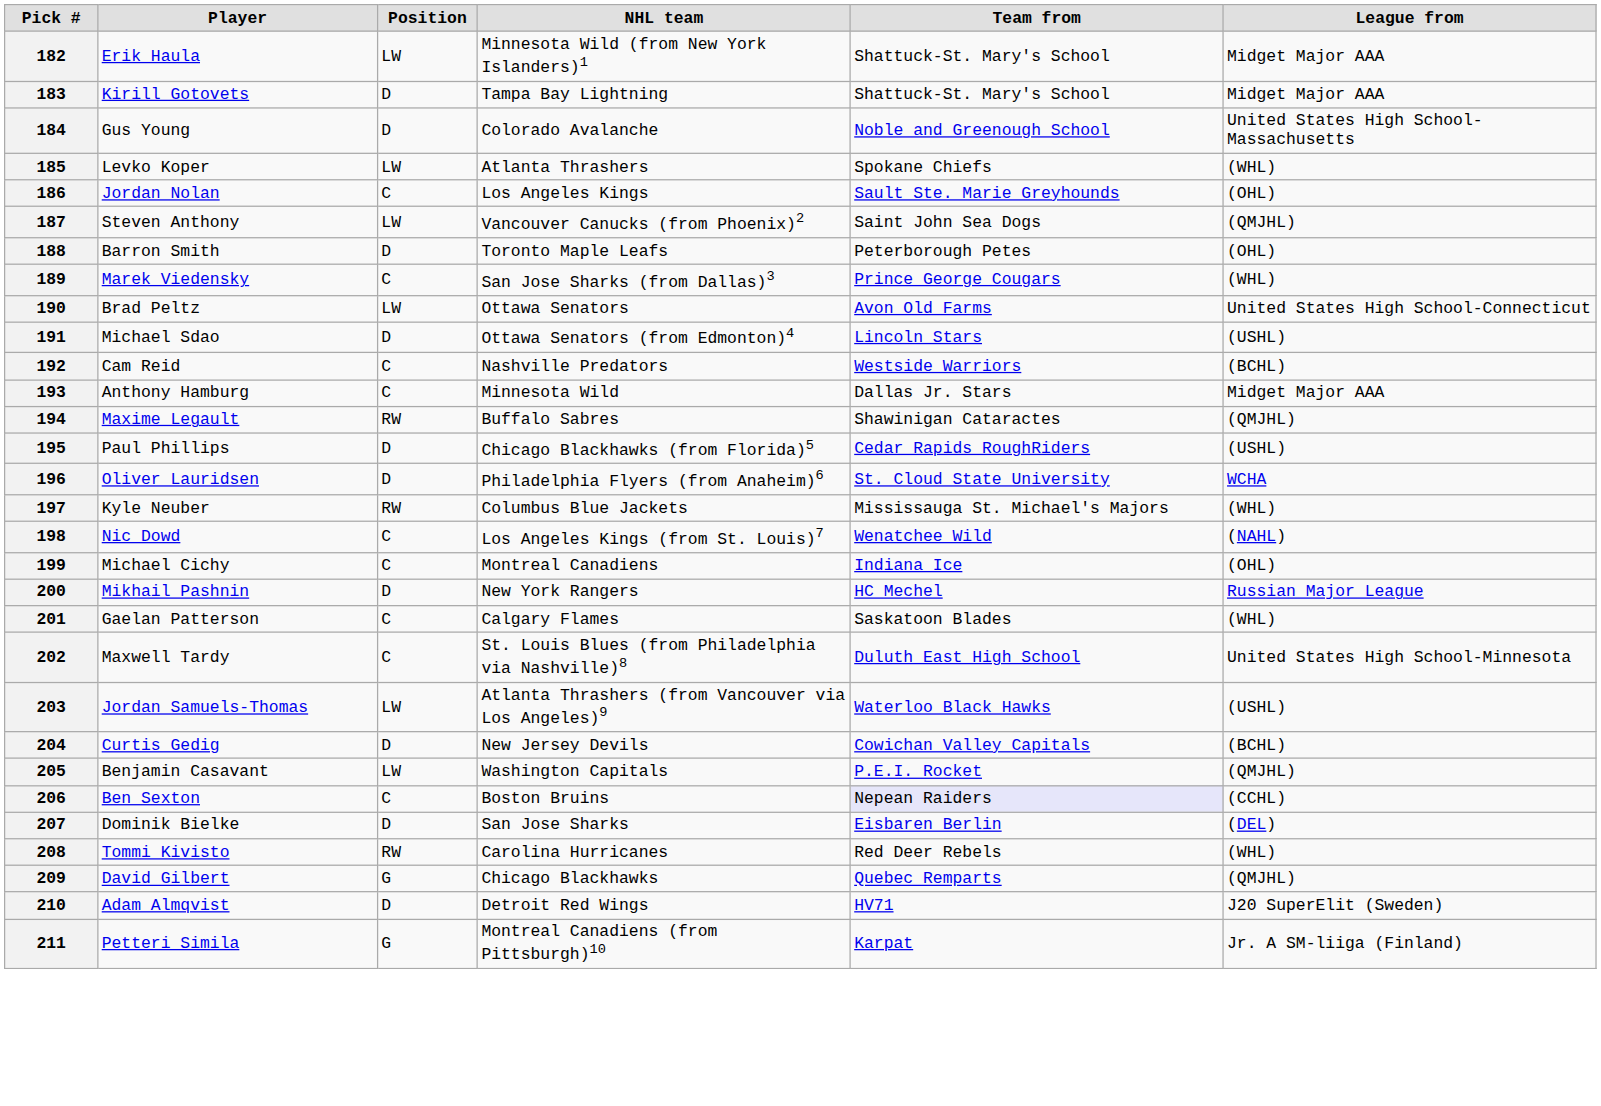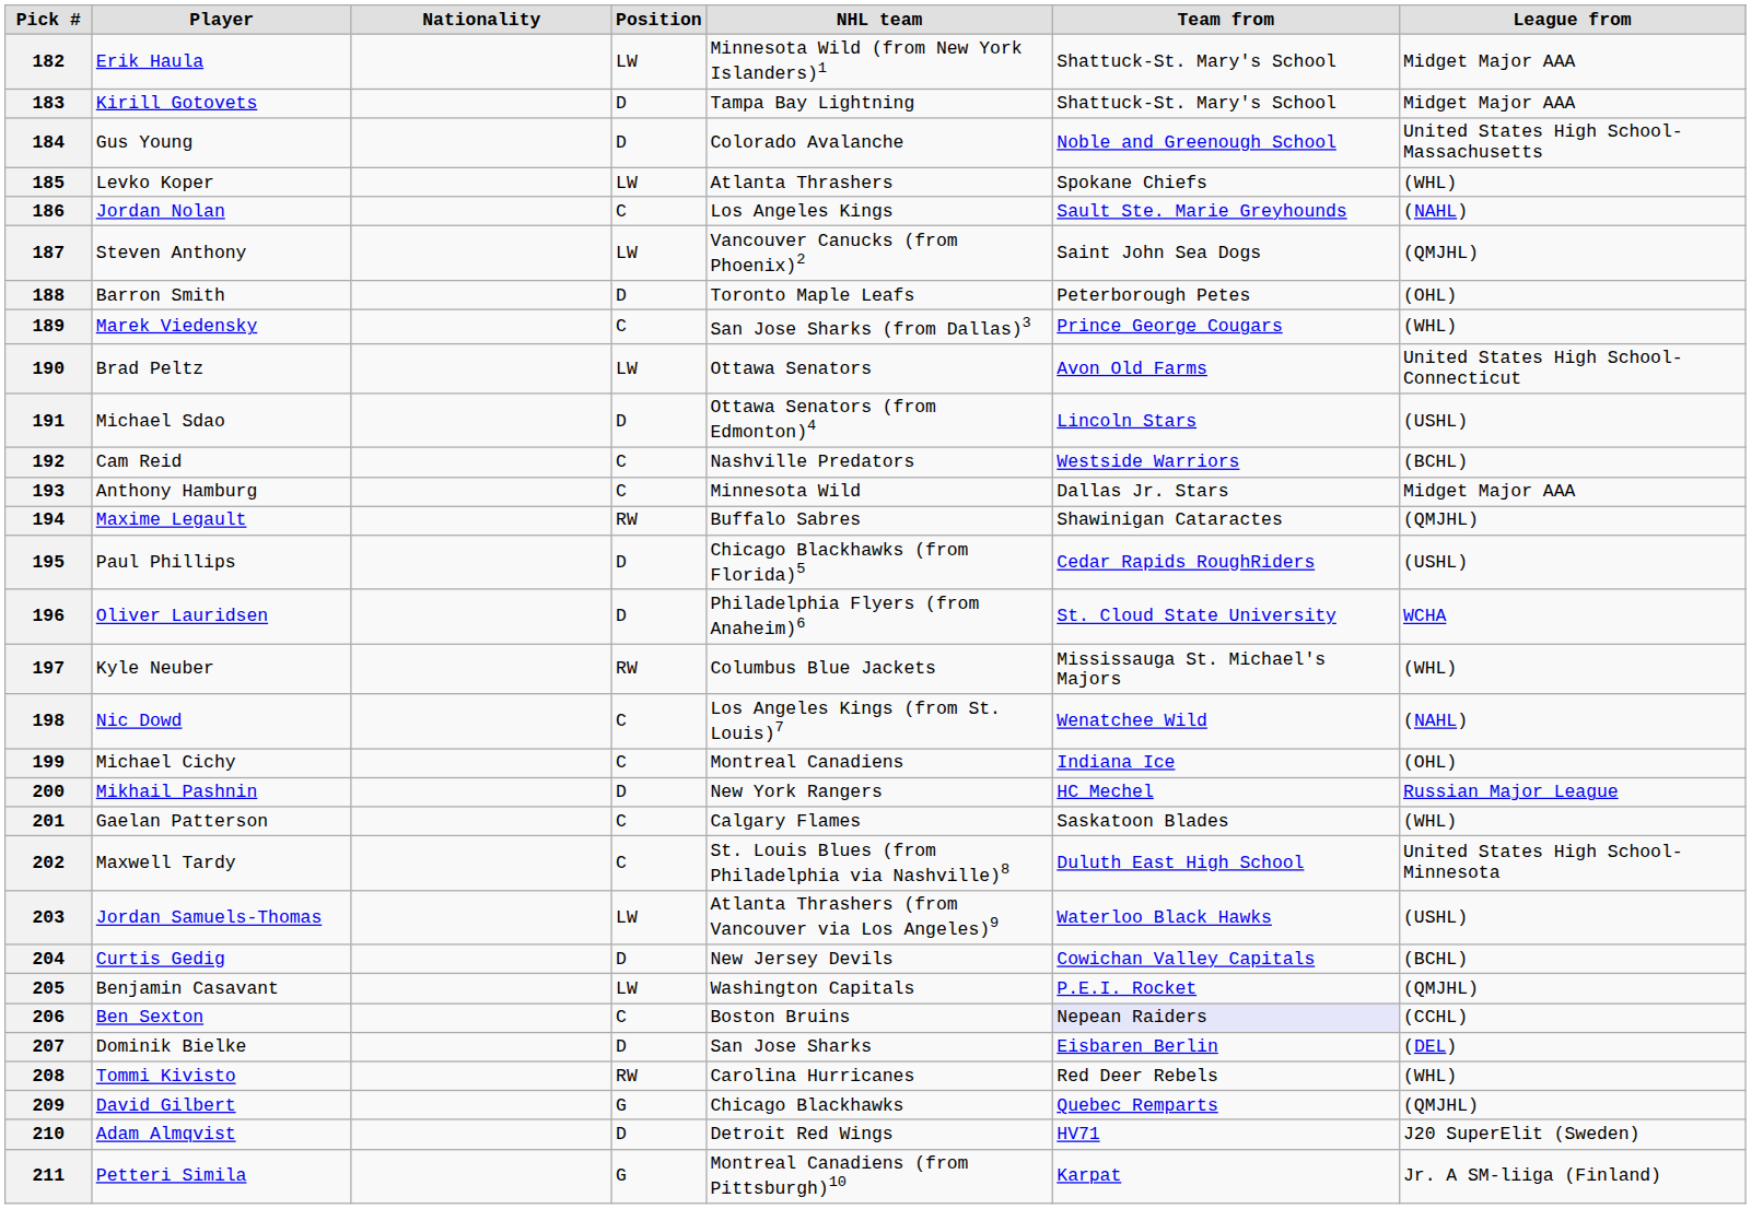+ column: Nationality
186 | League from: (OHL) -> (NAHL)
